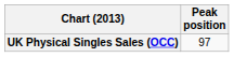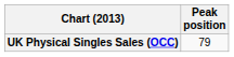UK Physical Singles Sales (OCC) | Peak position: 97 -> 79
